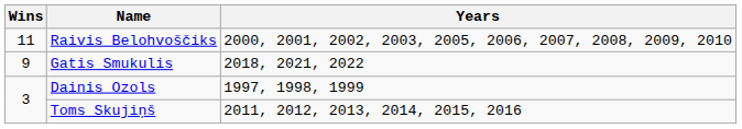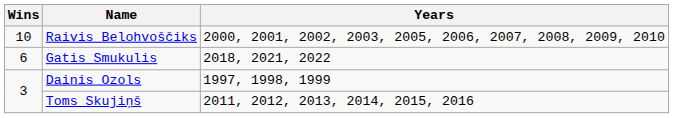Raivis Belohvoščiks | Wins: 11 -> 10
Gatis Smukulis | Wins: 9 -> 6
